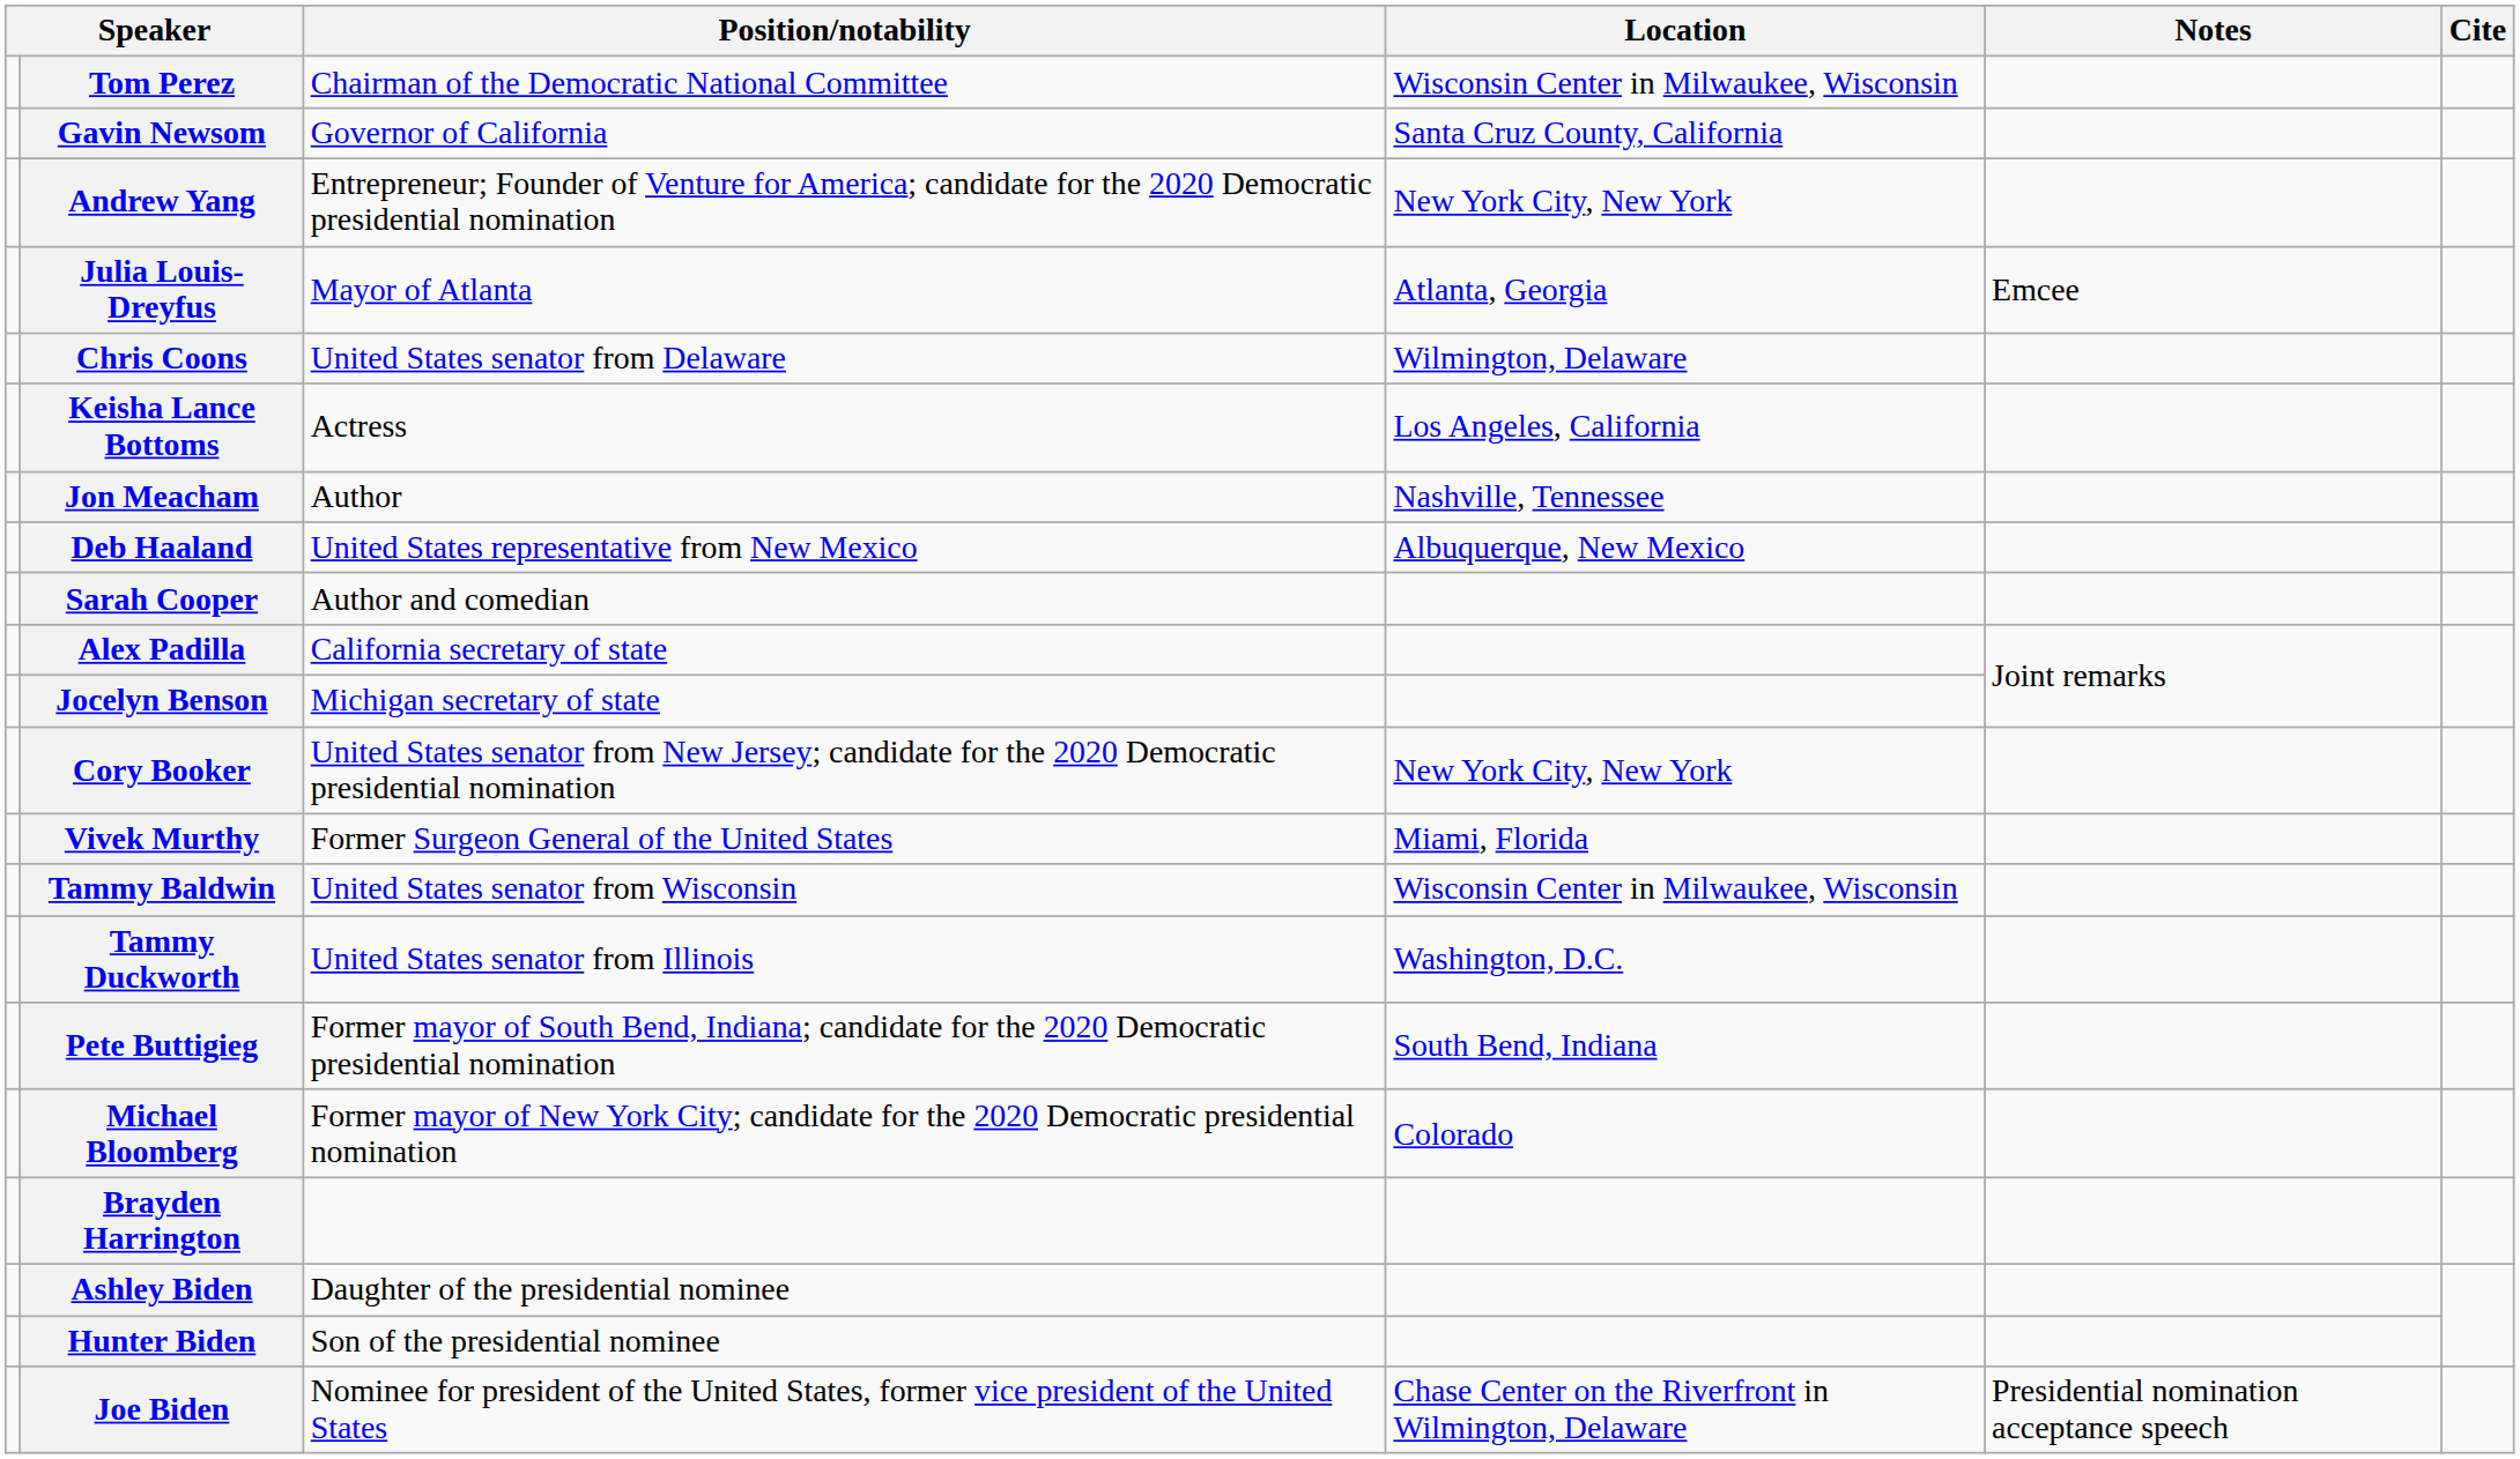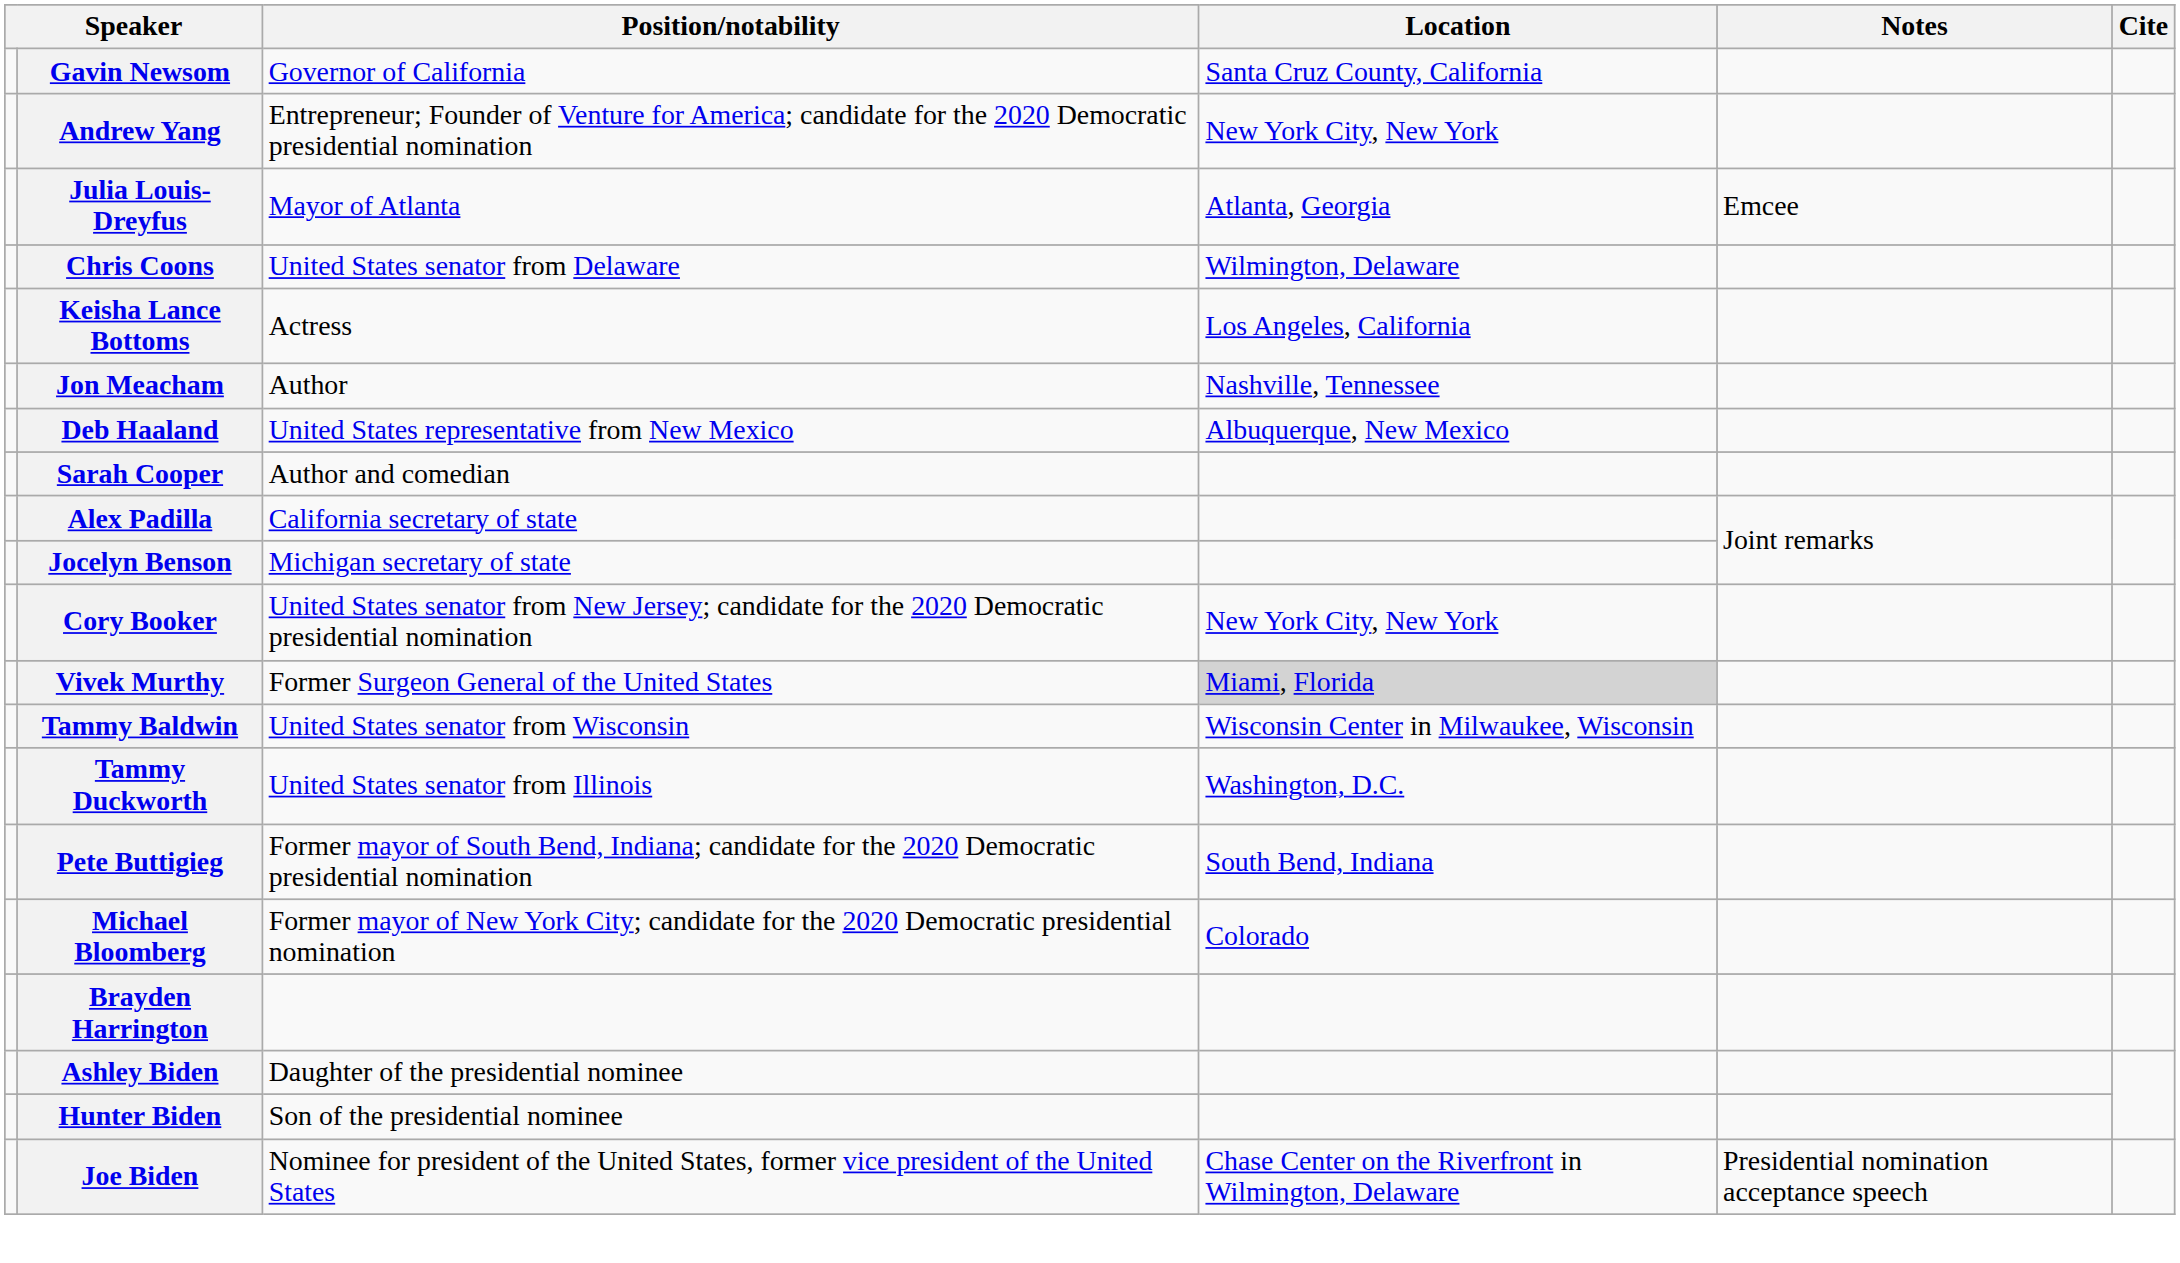- row: Tom Perez | Chairman of the Democratic National Committee | Wisconsin Center in Milwaukee, Wisconsin
Vivek Murthy | Location: no background -> lightgrey background
